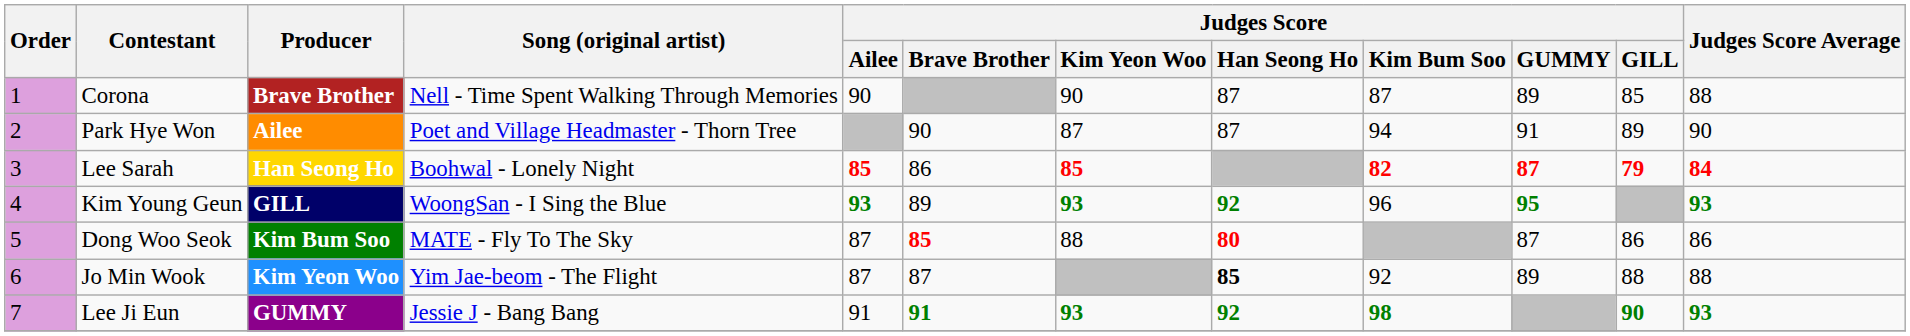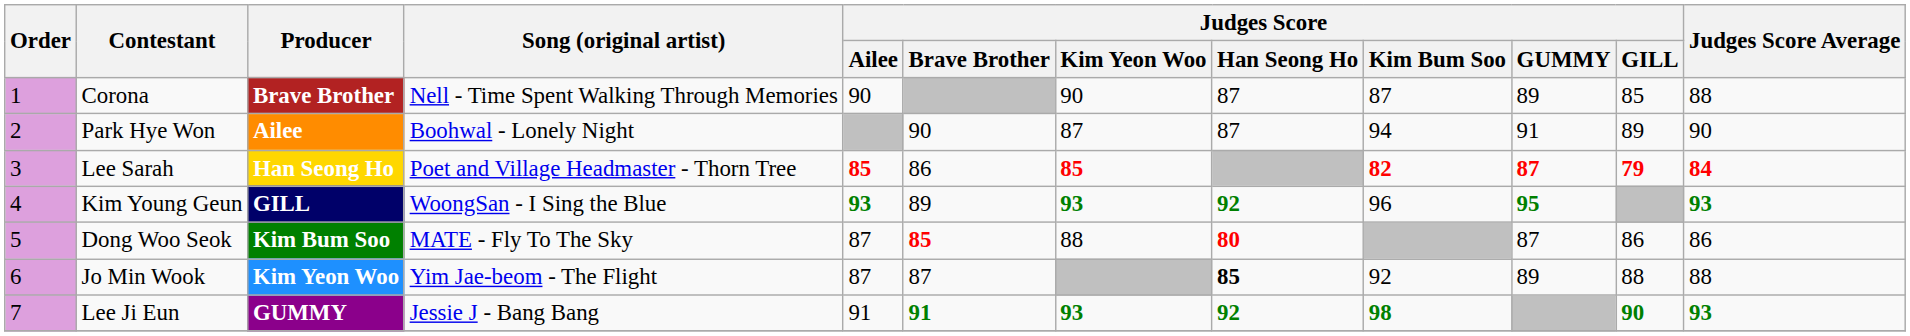Park Hye Won | Song (original artist): Poet and Village Headmaster - Thorn Tree -> Boohwal - Lonely Night
Lee Sarah | Song (original artist): Boohwal - Lonely Night -> Poet and Village Headmaster - Thorn Tree
